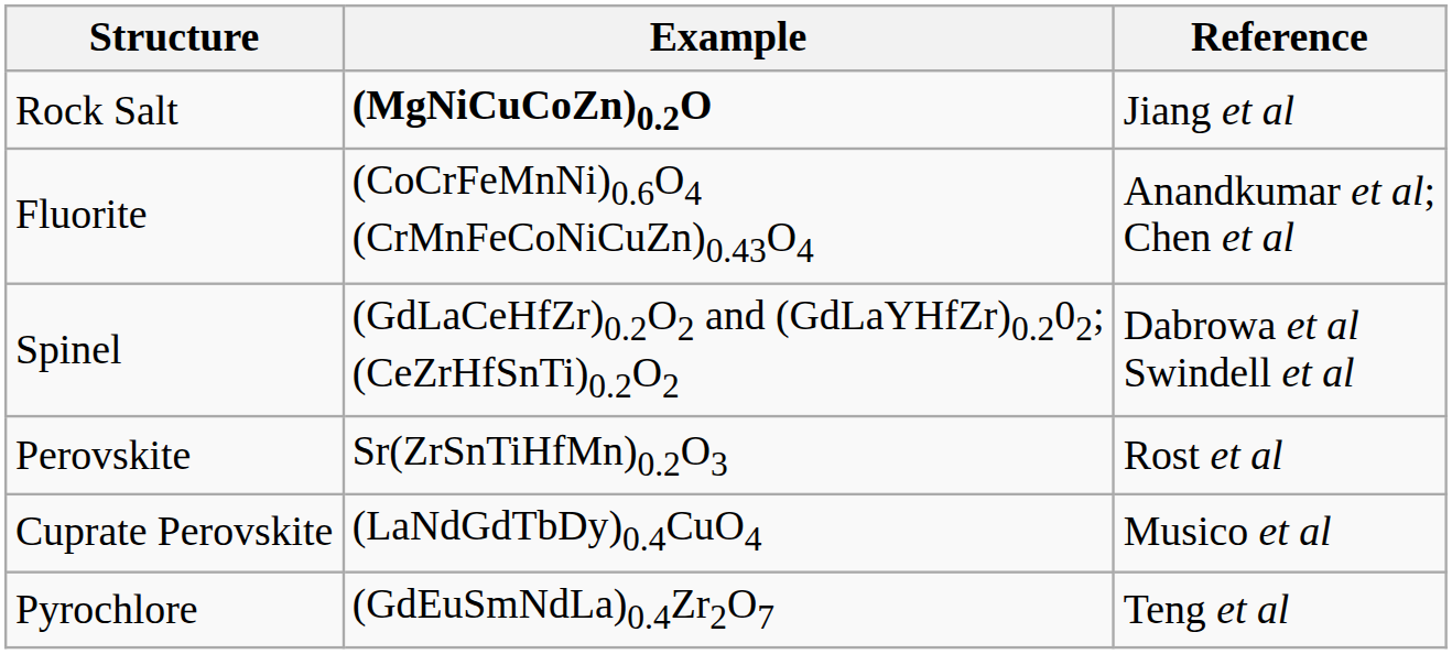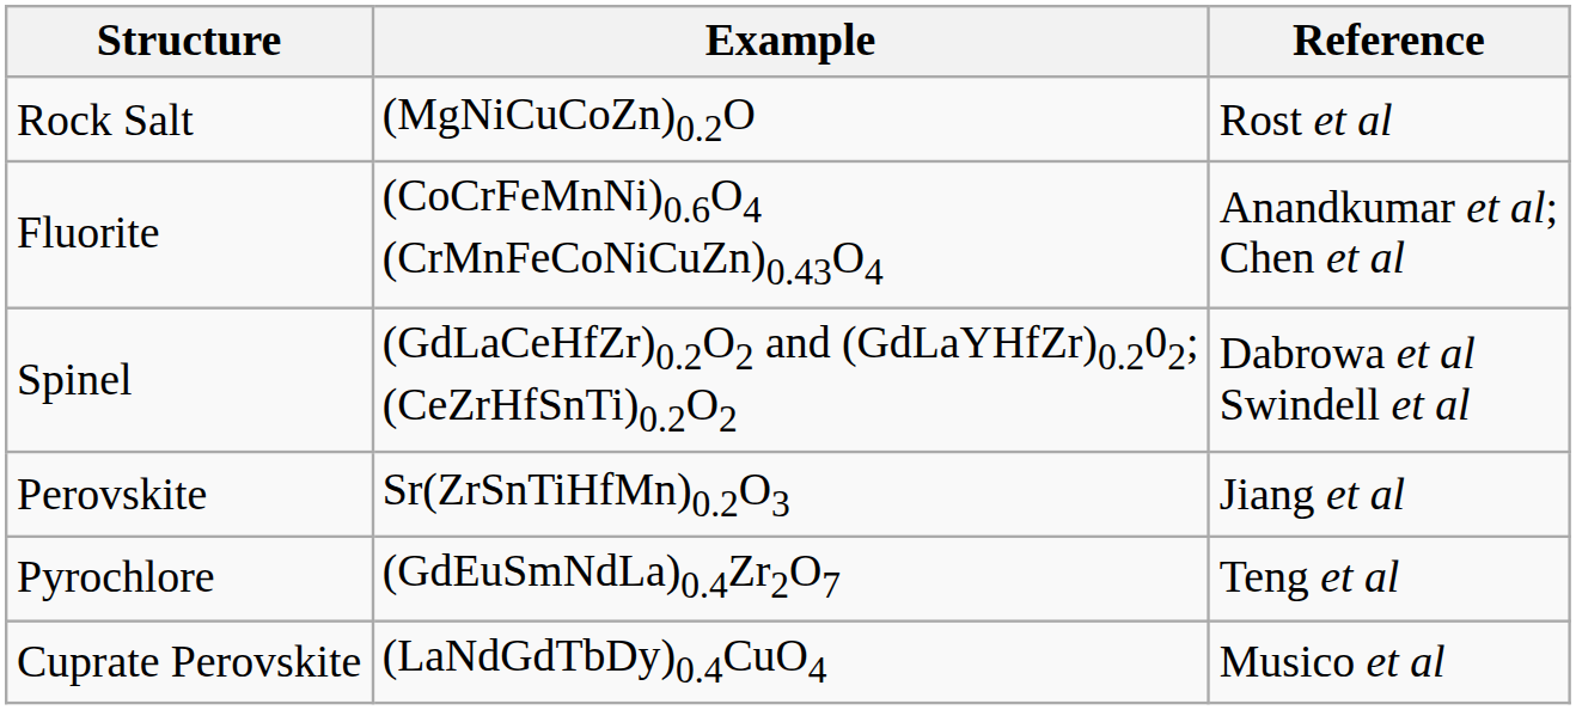Rock Salt | Example: bold -> normal
Rock Salt | Reference: Jiang et al -> Rost et al
Perovskite | Reference: Rost et al -> Jiang et al
rows swapped: Pyrochlore <-> Cuprate Perovskite
